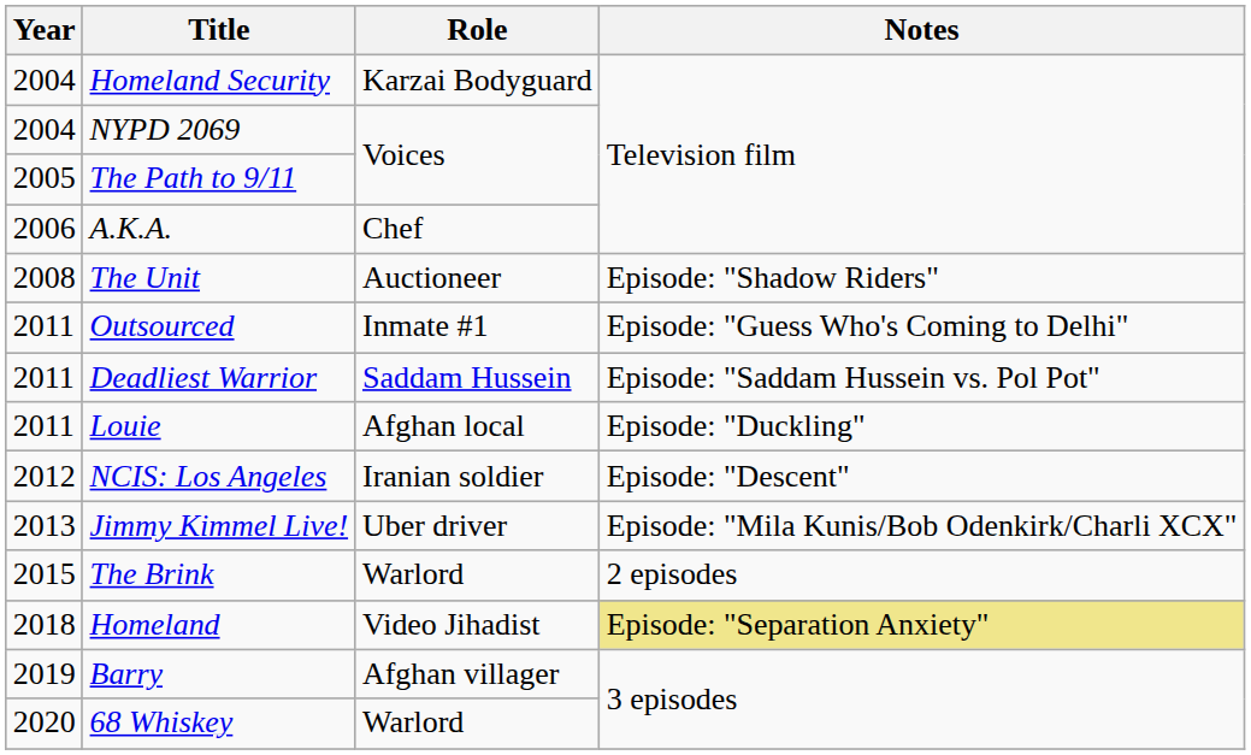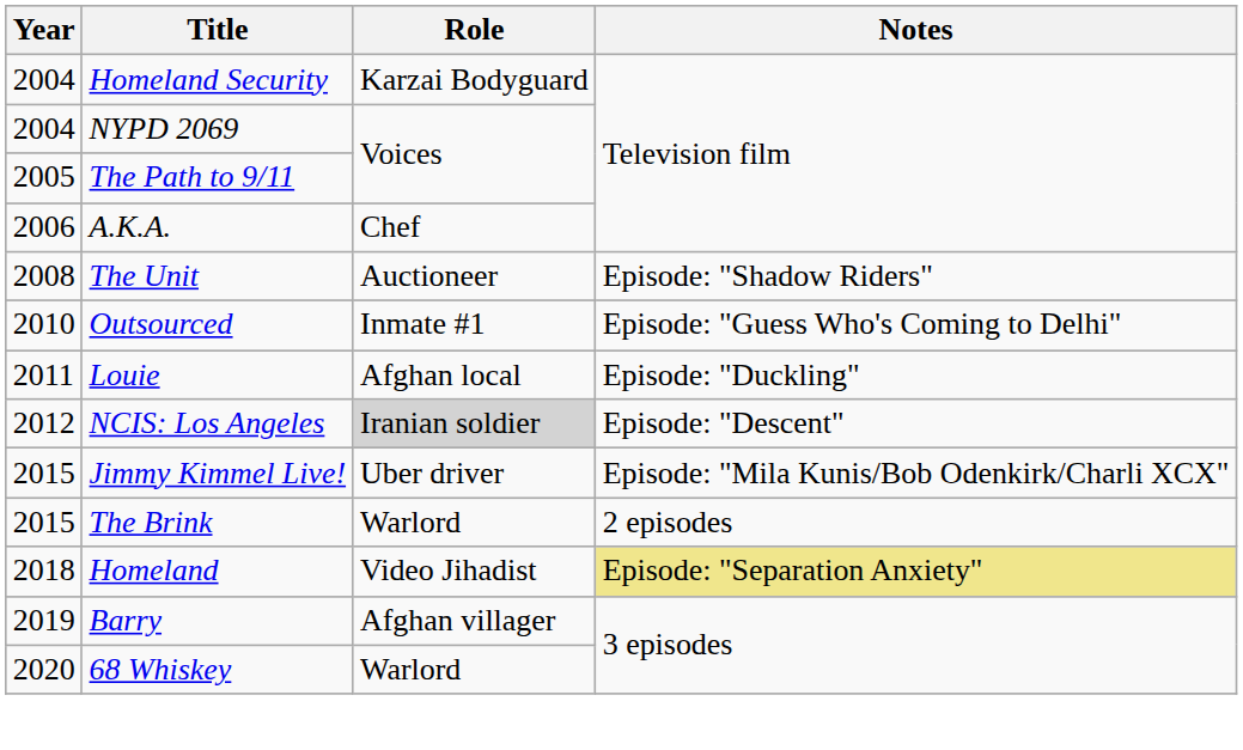Outsourced | Year: 2011 -> 2010
- row: 2011 | Deadliest Warrior | Saddam Hussein | Episode: "Saddam Hussein vs. Pol Pot"
NCIS: Los Angeles | Role: no background -> lightgrey background
Jimmy Kimmel Live! | Year: 2013 -> 2015
